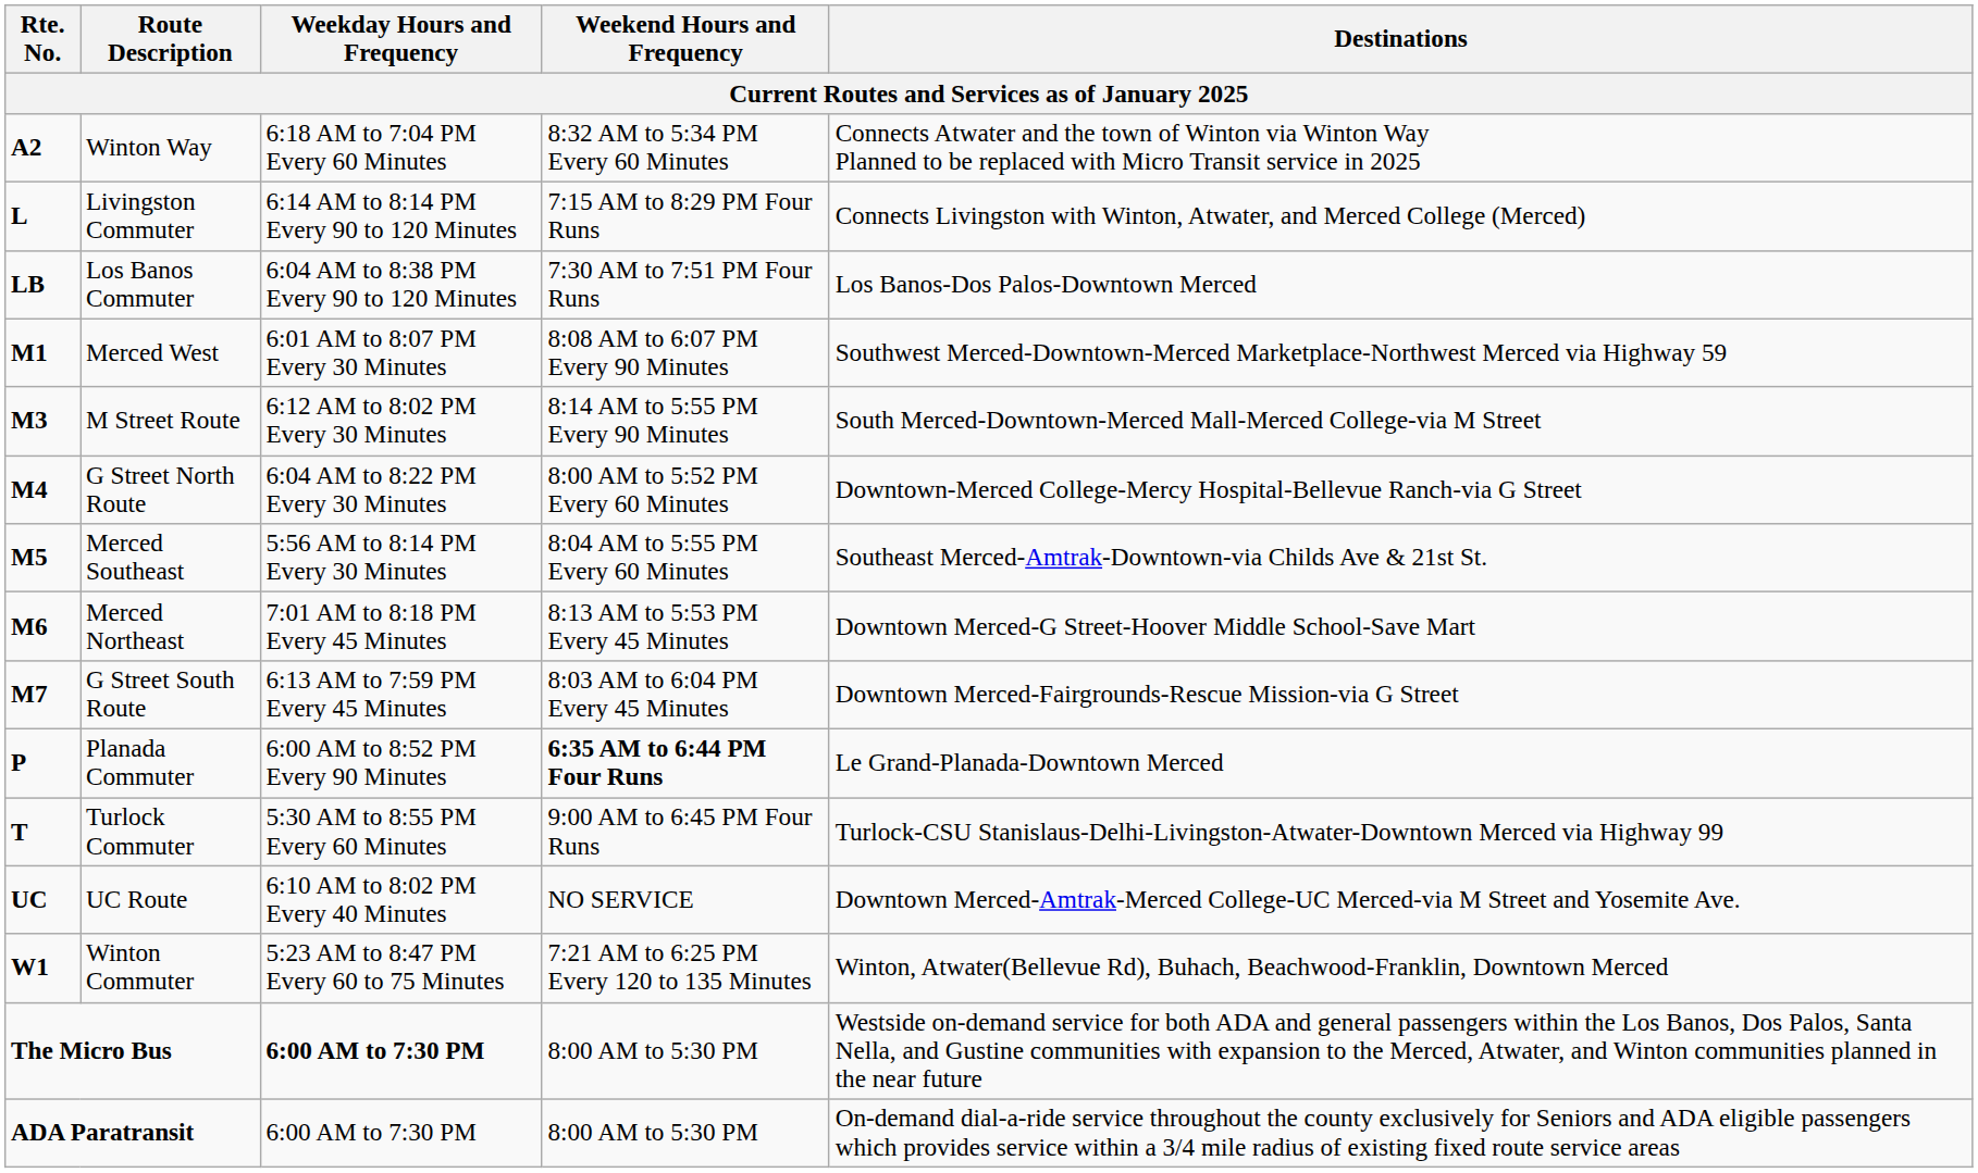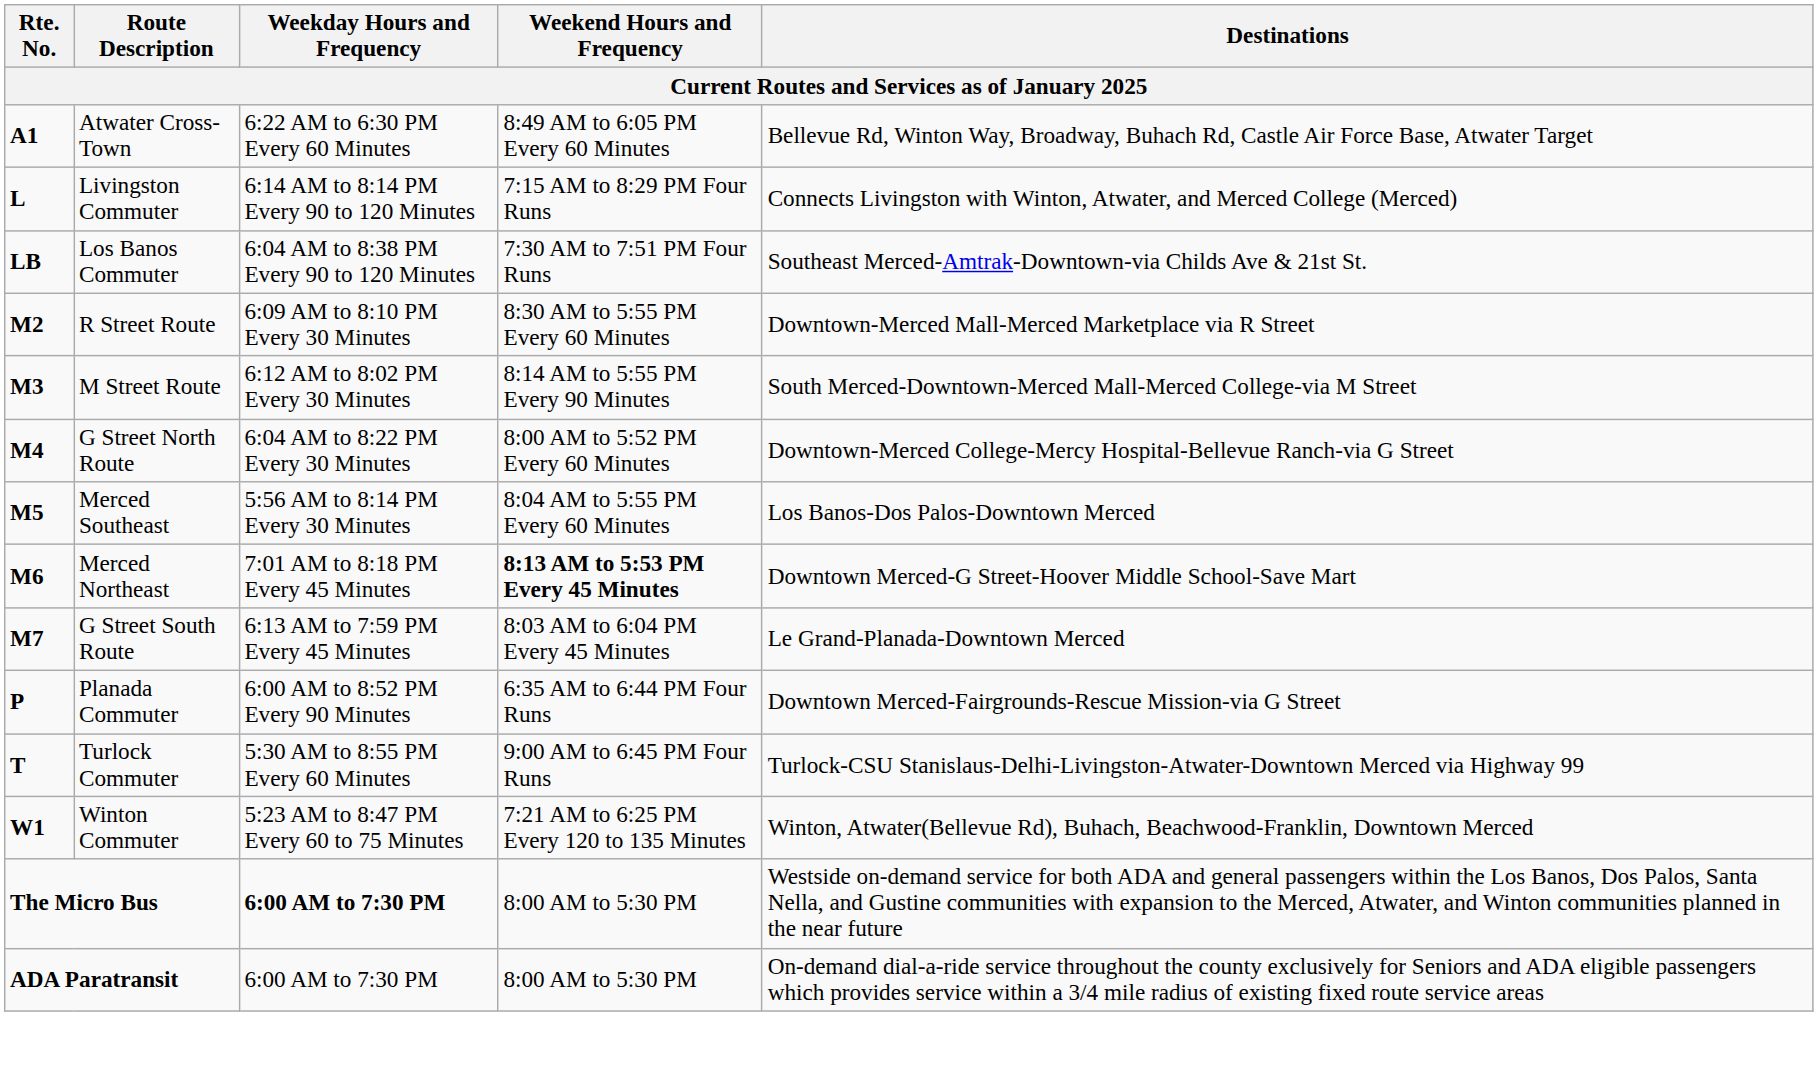+ row: A1 | Atwater Cross-Town | 6:22 AM to 6:30 PM Every 60 Minutes | 8:49 AM to 6:05 PM Every 60 Minutes | Bellevue Rd, Winton Way, Broadway, Buhach Rd, Castle Air Force Base, Atwater Target
- row: A2 | Winton Way | 6:18 AM to 7:04 PM Every 60 Minutes | 8:32 AM to 5:34 PM Every 60 Minutes | Connects Atwater and the town of Winton via Winton Way Planned to be replaced with Micro Transit service in 2025
Los Banos Commuter | Destinations: Los Banos-Dos Palos-Downtown Merced -> Southeast Merced-Amtrak-Downtown-via Childs Ave & 21st St.
- row: M1 | Merced West | 6:01 AM to 8:07 PM Every 30 Minutes | 8:08 AM to 6:07 PM Every 90 Minutes | Southwest Merced-Downtown-Merced Marketplace-Northwest Merced via Highway 59
+ row: M2 | R Street Route | 6:09 AM to 8:10 PM Every 30 Minutes | 8:30 AM to 5:55 PM Every 60 Minutes | Downtown-Merced Mall-Merced Marketplace via R Street
Merced Southeast | Destinations: Southeast Merced-Amtrak-Downtown-via Childs Ave & 21st St. -> Los Banos-Dos Palos-Downtown Merced
Merced Northeast | Weekend Hours and Frequency: normal -> bold
G Street South Route | Destinations: Downtown Merced-Fairgrounds-Rescue Mission-via G Street -> Le Grand-Planada-Downtown Merced
Planada Commuter | Weekend Hours and Frequency: bold -> normal
Planada Commuter | Destinations: Le Grand-Planada-Downtown Merced -> Downtown Merced-Fairgrounds-Rescue Mission-via G Street
- row: UC | UC Route | 6:10 AM to 8:02 PM Every 40 Minutes | NO SERVICE | Downtown Merced-Amtrak-Merced College-UC Merced-via M Street and Yosemite Ave.
